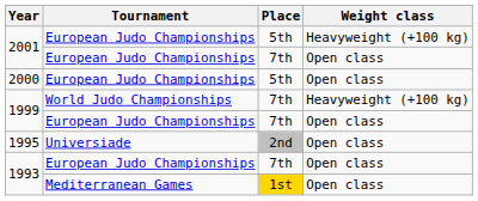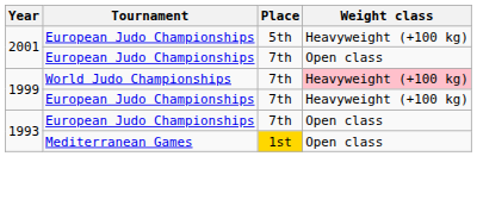- row: 2000 | European Judo Championships | 5th | Open class
1999 / World Judo Championships | Weight class: no background -> pink background
1999 / European Judo Championships | Weight class: Open class -> Heavyweight (+100 kg)
- row: 1995 | Universiade | 2nd | Open class
